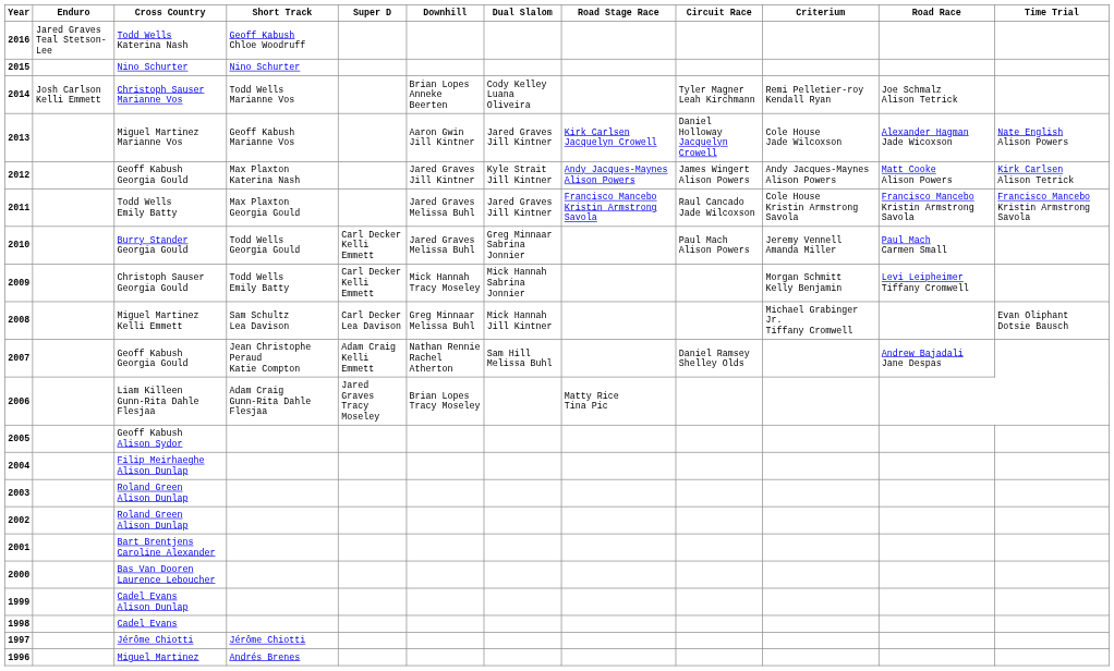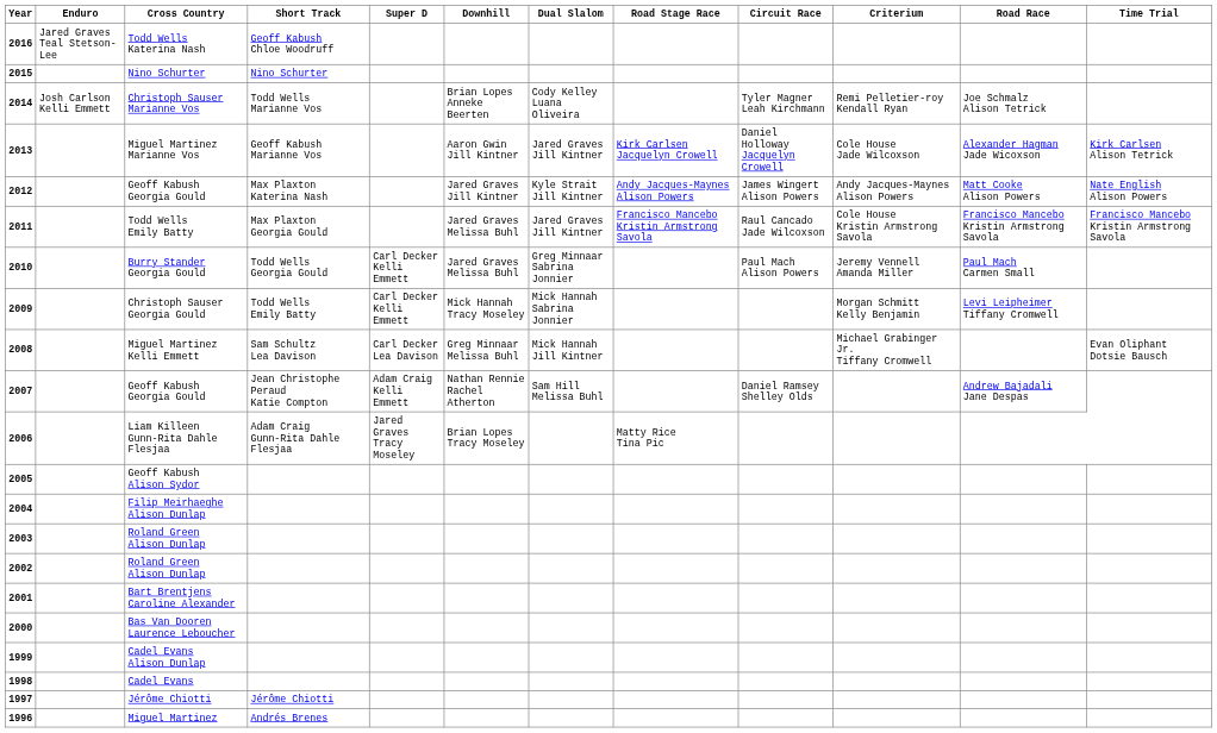Miguel Martinez Marianne Vos | Time Trial: Nate English Alison Powers -> Kirk Carlsen Alison Tetrick
2012 / Geoff Kabush Georgia Gould | Time Trial: Kirk Carlsen Alison Tetrick -> Nate English Alison Powers
